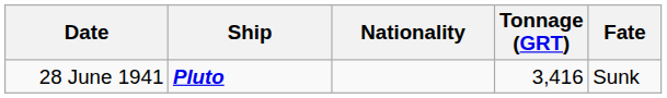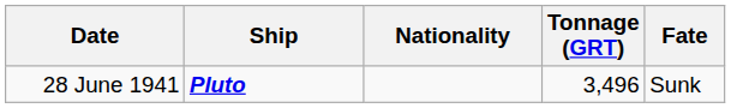28 June 1941 | Tonnage (GRT): 3,416 -> 3,496
